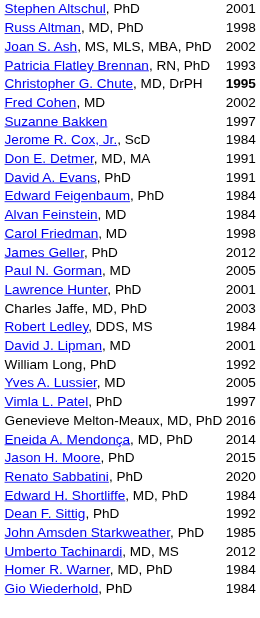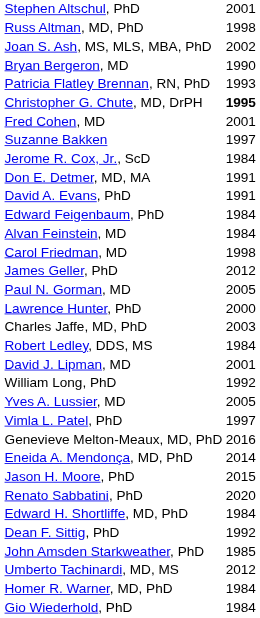+ row: Bryan Bergeron, MD | 1990
Fred Cohen, MD | column 2: 2002 -> 2001
Lawrence Hunter, PhD | column 2: 2001 -> 2000
